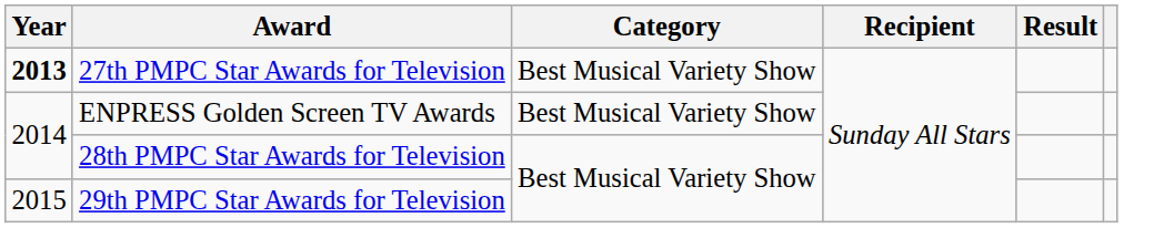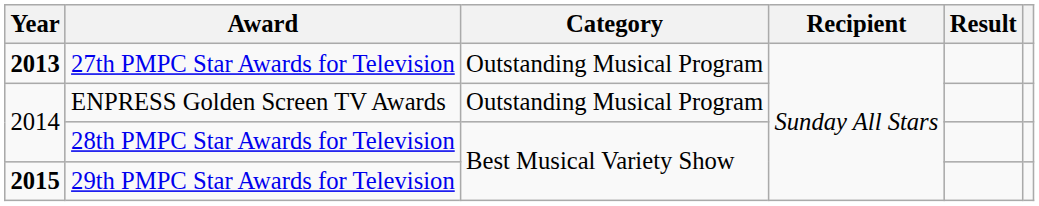27th PMPC Star Awards for Television | Category: Best Musical Variety Show -> Outstanding Musical Program
ENPRESS Golden Screen TV Awards | Category: Best Musical Variety Show -> Outstanding Musical Program
29th PMPC Star Awards for Television | Year: normal -> bold
